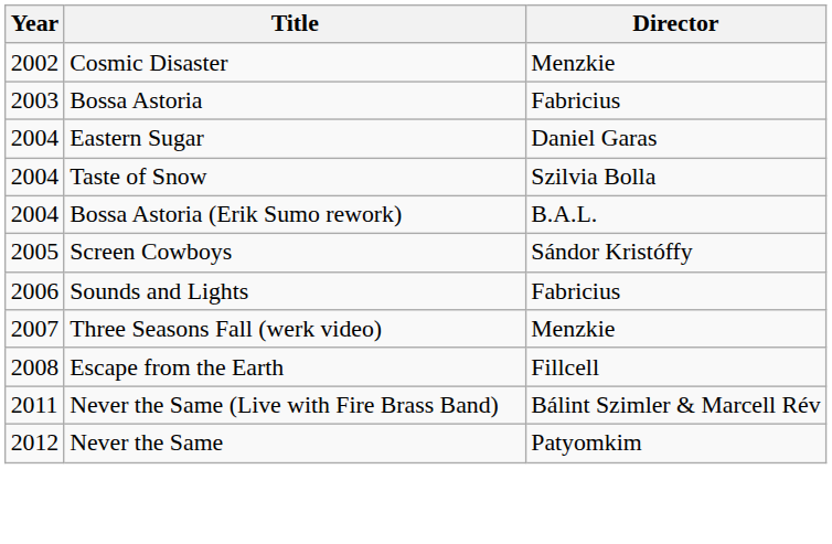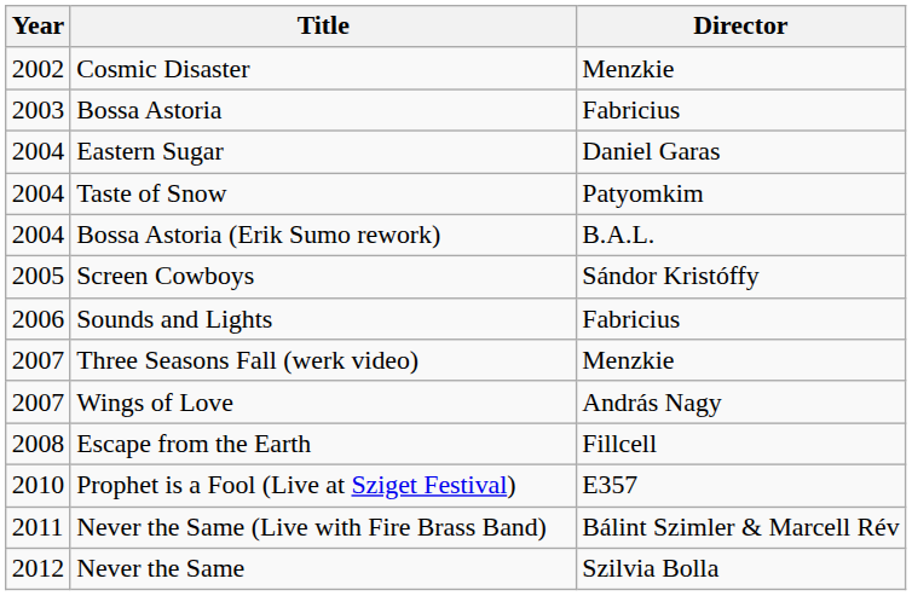Taste of Snow | Director: Szilvia Bolla -> Patyomkim
+ row: 2007 | Wings of Love | András Nagy
+ row: 2010 | Prophet is a Fool (Live at Sziget Festival) | E357
Never the Same | Director: Patyomkim -> Szilvia Bolla
